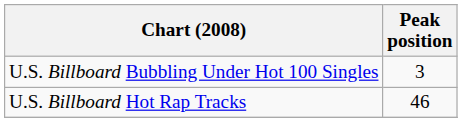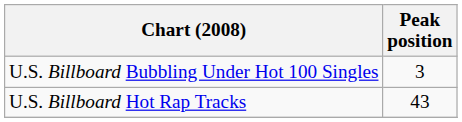U.S. Billboard Hot Rap Tracks | Peak position: 46 -> 43
